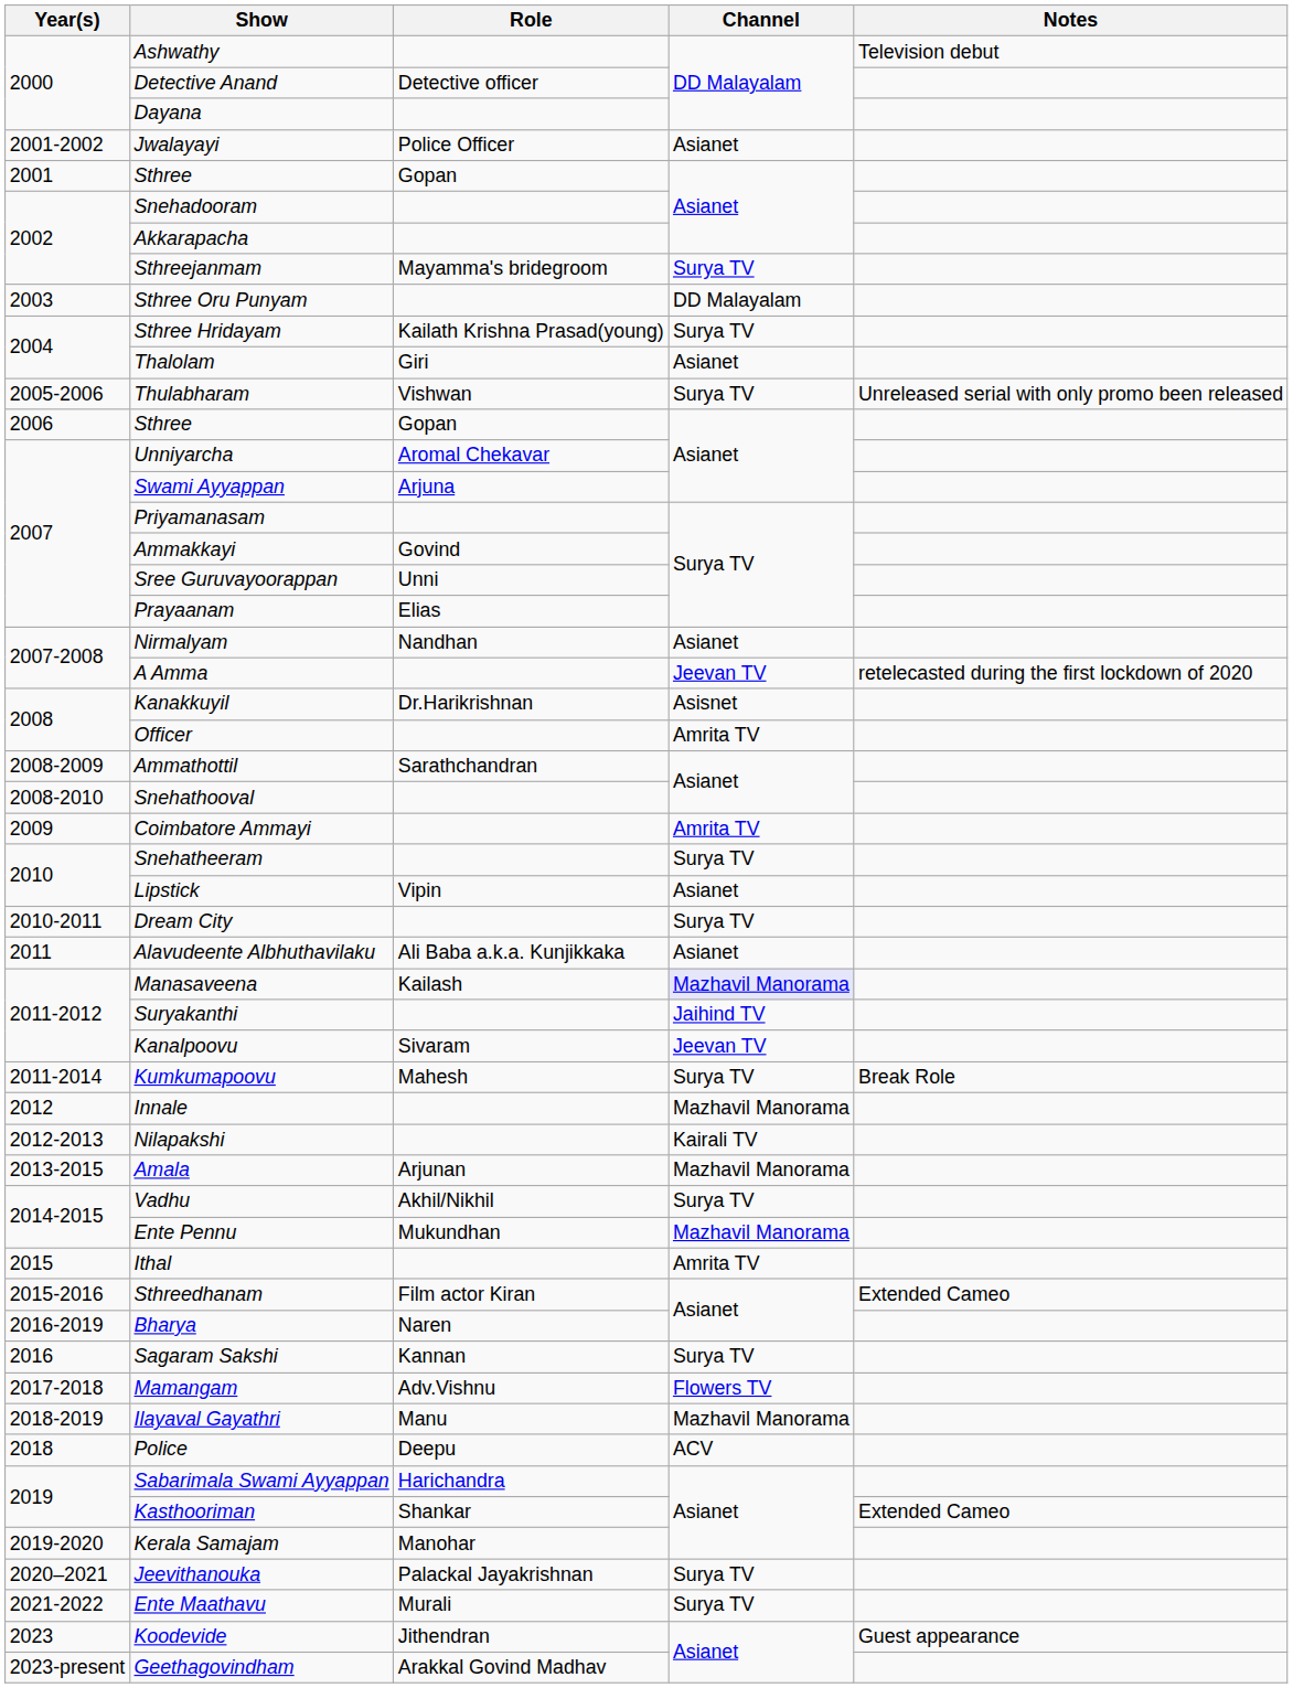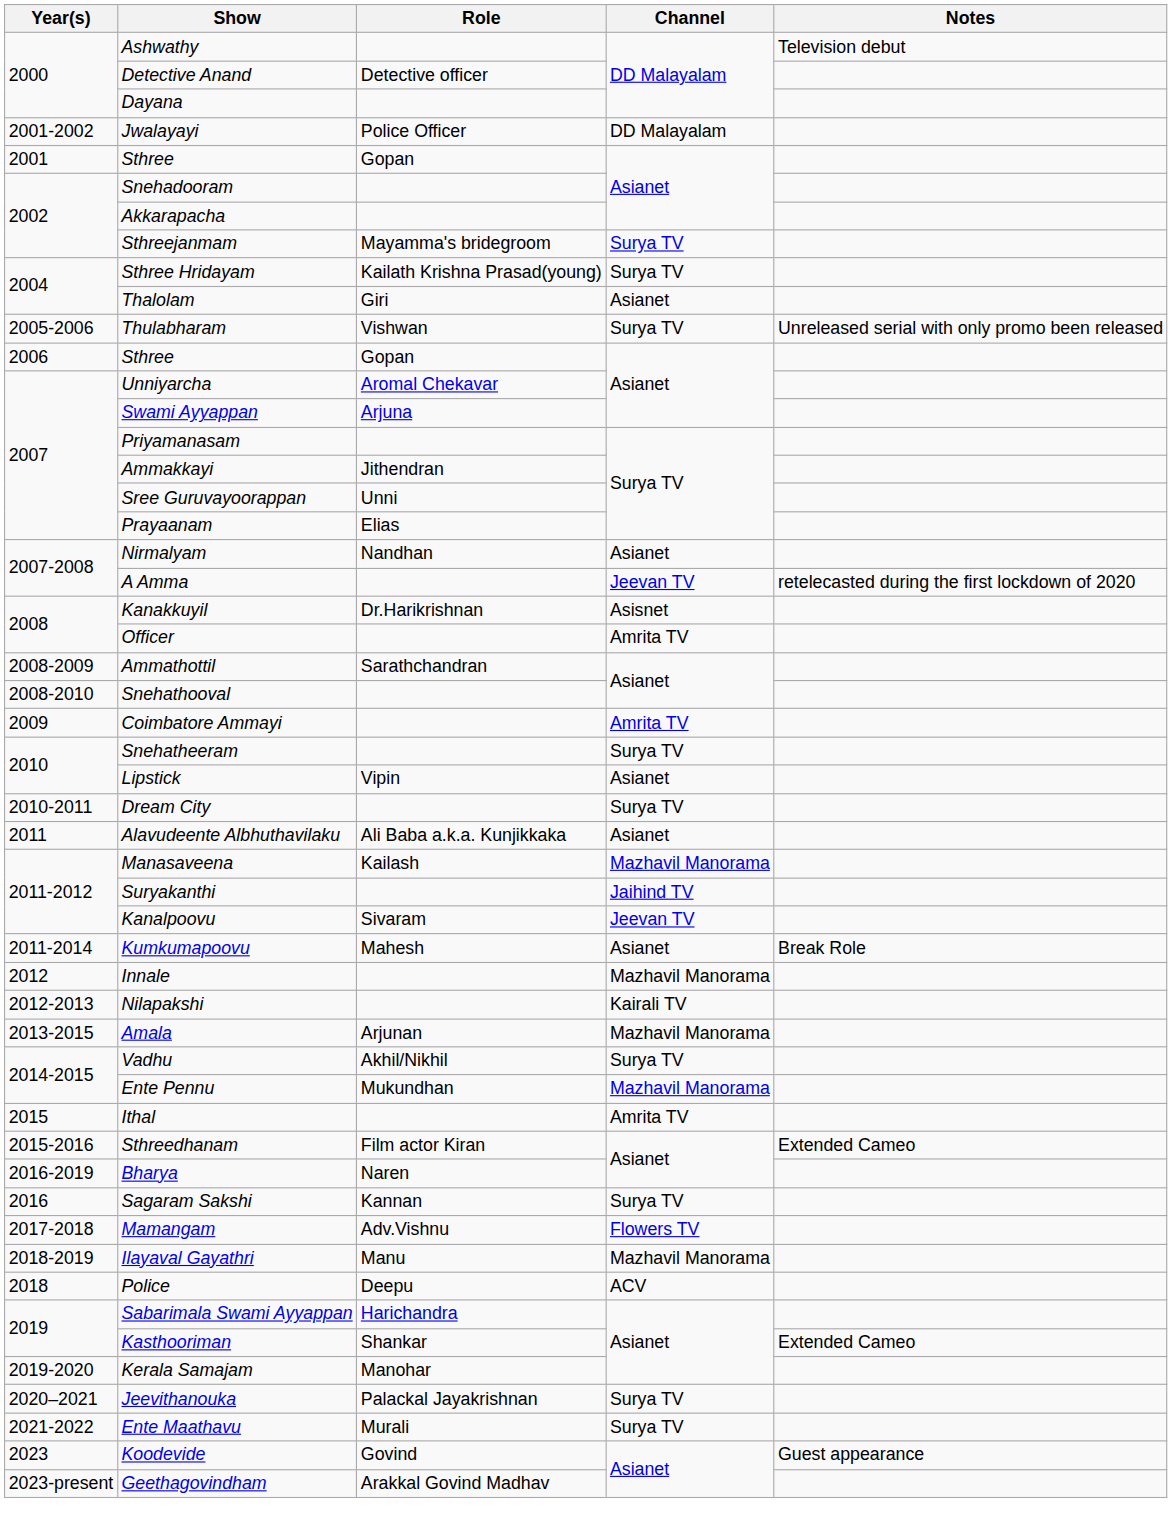Jwalayayi | Channel: Asianet -> DD Malayalam
- row: 2003 | Sthree Oru Punyam | DD Malayalam
Ammakkayi | Role: Govind -> Jithendran
Manasaveena | Channel: lavender background -> no background
Kumkumapoovu | Channel: Surya TV -> Asianet
Koodevide | Role: Jithendran -> Govind
